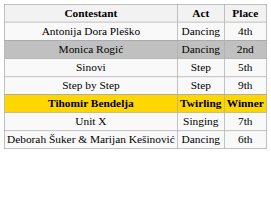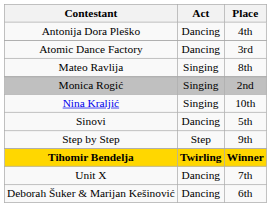+ row: Atomic Dance Factory | Dancing | 3rd
+ row: Mateo Ravlija | Singing | 8th
Monica Rogić | Act: Dancing -> Singing
+ row: Nina Kraljić | Singing | 10th
Sinovi | Act: Step -> Dancing
Unit X | Act: Singing -> Dancing
